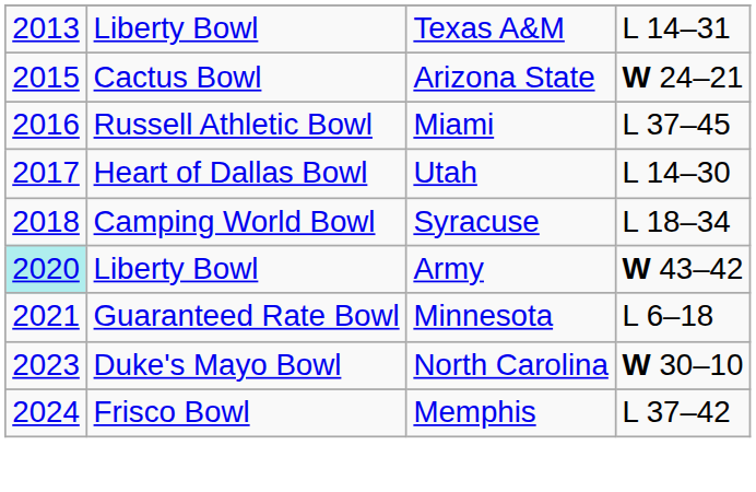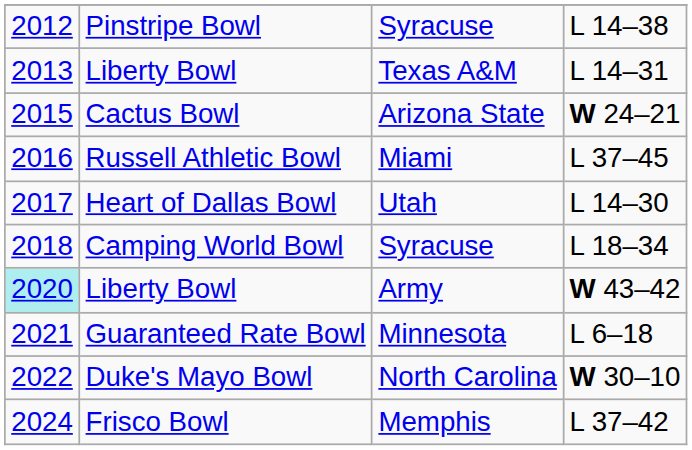+ row: 2012 | Pinstripe Bowl | Syracuse | L 14–38
Duke's Mayo Bowl | column 1: 2023 -> 2022
